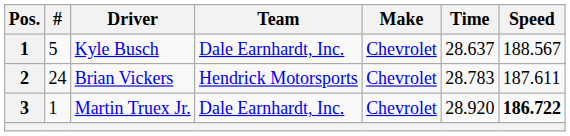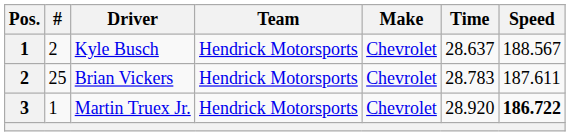Kyle Busch | #: 5 -> 2
Kyle Busch | Team: Dale Earnhardt, Inc. -> Hendrick Motorsports
Brian Vickers | #: 24 -> 25
Martin Truex Jr. | Team: Dale Earnhardt, Inc. -> Hendrick Motorsports
